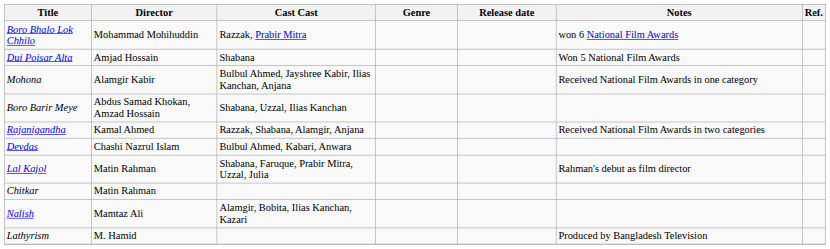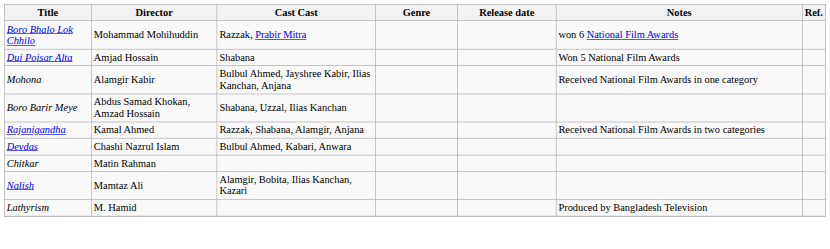- row: Lal Kajol | Matin Rahman | Shabana, Faruque, Prabir Mitra, Uzzal, Julia | Rahman's debut as film director
